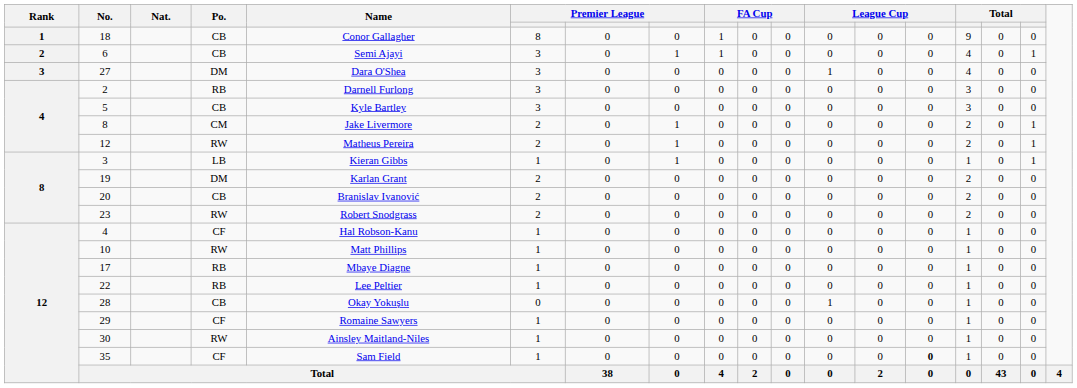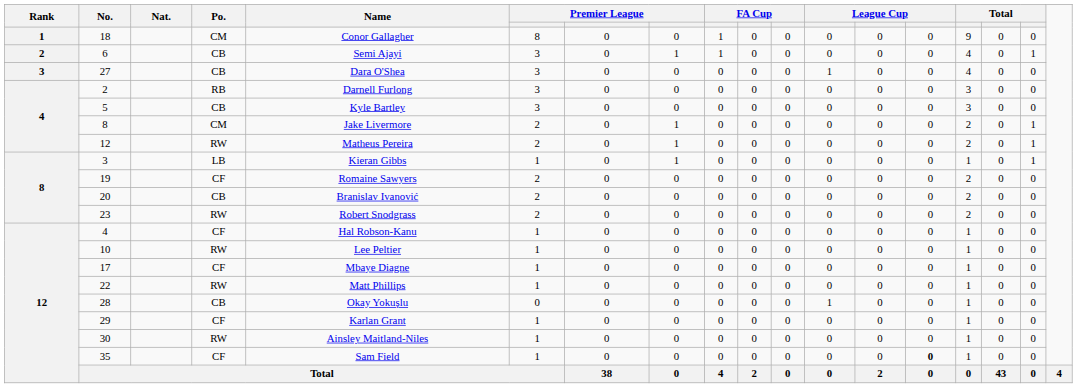18 | Po.: CB -> CM
27 | Po.: DM -> CB
19 | Po.: DM -> CF
19 | Name: Karlan Grant -> Romaine Sawyers
10 | Name: Matt Phillips -> Lee Peltier
17 | Po.: RB -> CF
22 | Po.: RB -> RW
22 | Name: Lee Peltier -> Matt Phillips
29 | Name: Romaine Sawyers -> Karlan Grant
